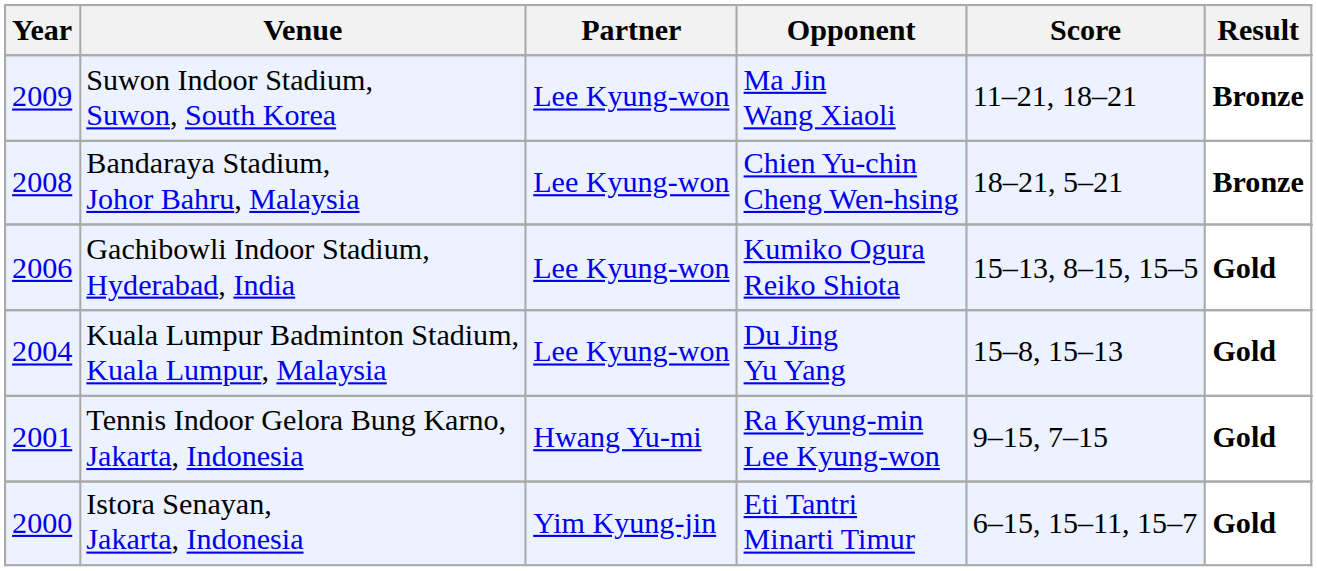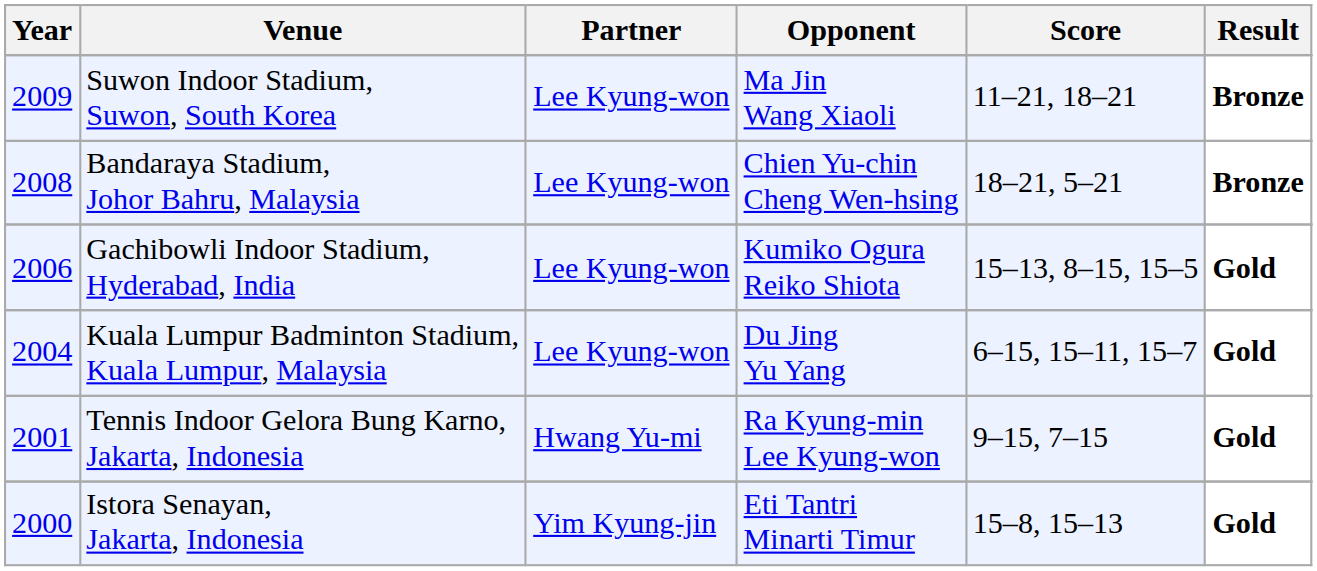Kuala Lumpur Badminton Stadium, Kuala Lumpur, Malaysia | Score: 15–8, 15–13 -> 6–15, 15–11, 15–7
Istora Senayan, Jakarta, Indonesia | Score: 6–15, 15–11, 15–7 -> 15–8, 15–13
